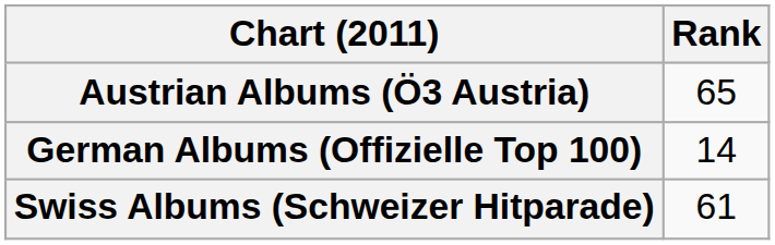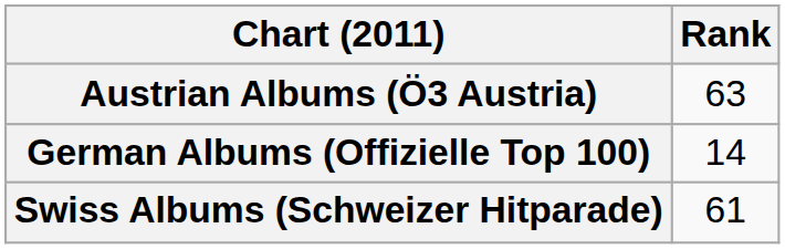Austrian Albums (Ö3 Austria) | Rank: 65 -> 63
